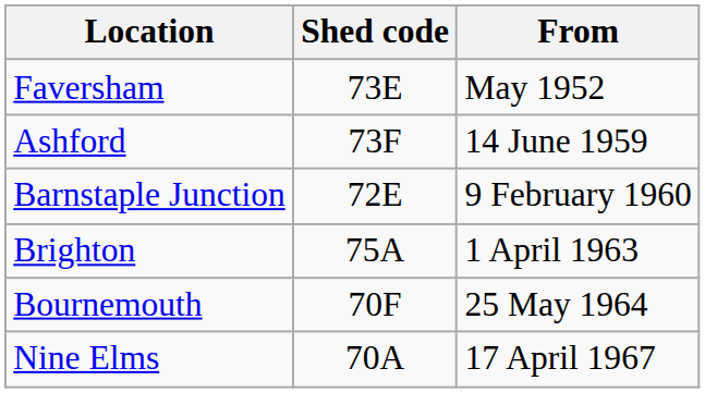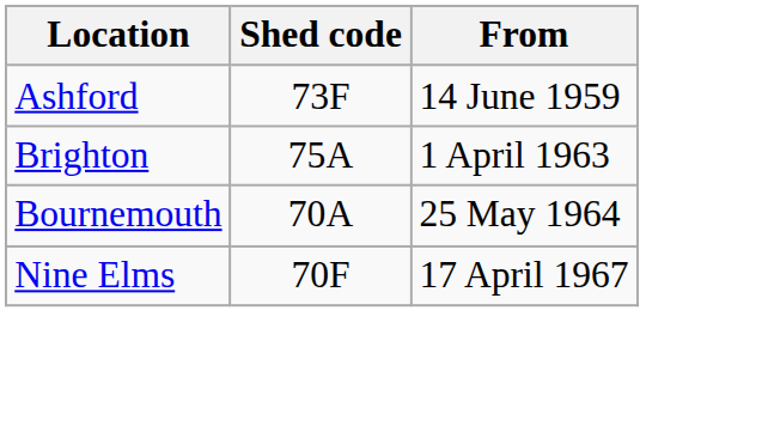- row: Faversham | 73E | May 1952
- row: Barnstaple Junction | 72E | 9 February 1960
Bournemouth | Shed code: 70F -> 70A
Nine Elms | Shed code: 70A -> 70F
